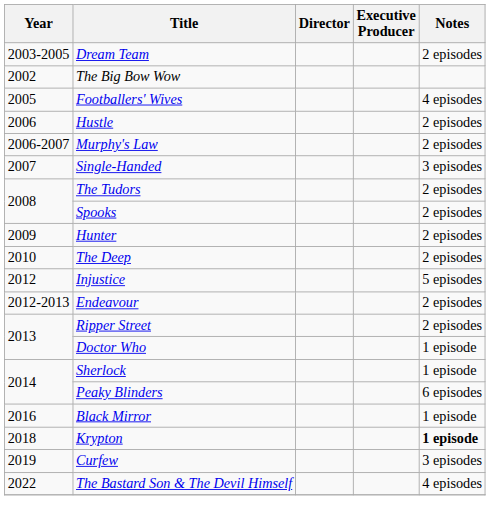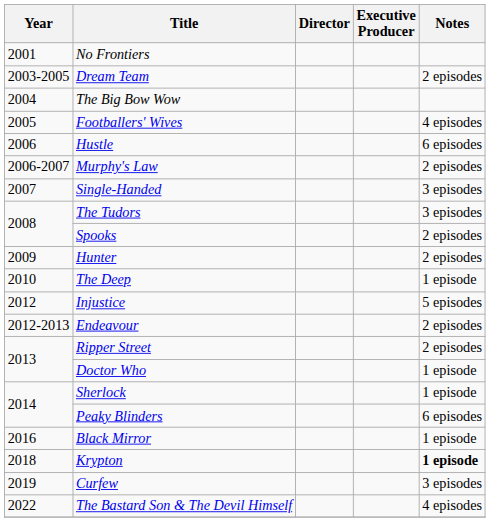+ row: 2001 | No Frontiers
The Big Bow Wow | Year: 2002 -> 2004
Hustle | Notes: 2 episodes -> 6 episodes
The Tudors | Notes: 2 episodes -> 3 episodes
The Deep | Notes: 2 episodes -> 1 episode
